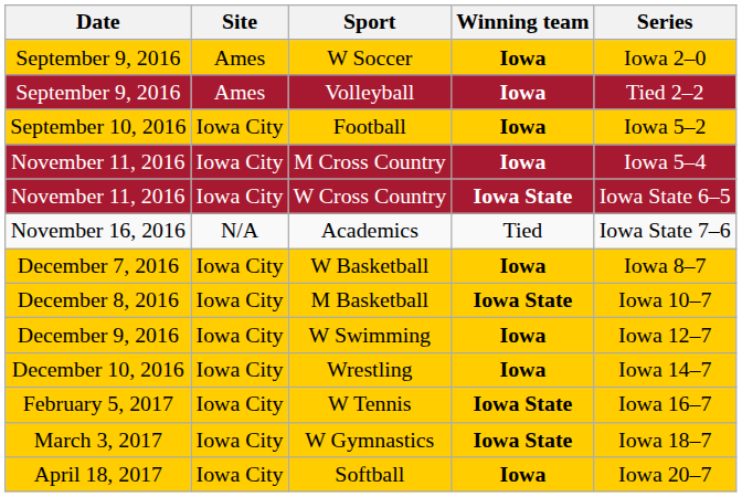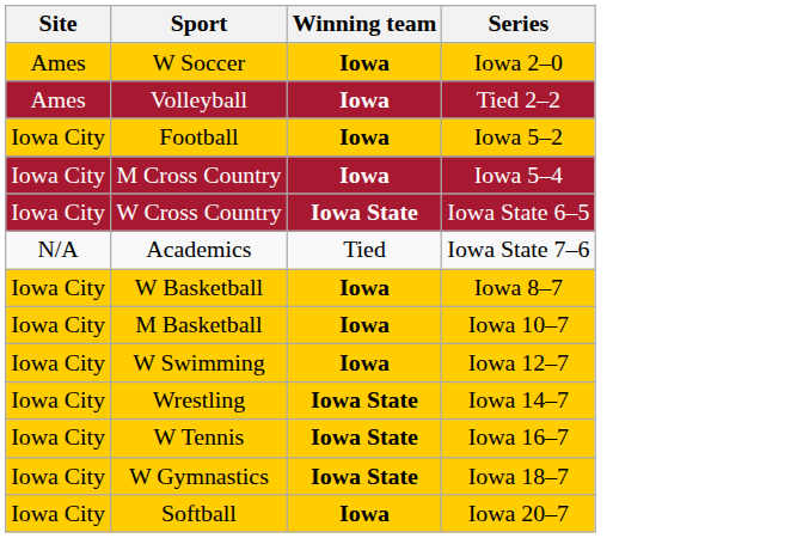- column: Date | September 9, 2016 | September 9, 2016 | September 10, 2016 | November 11, 2016 | November 11, 2016 | November 16, 2016 | December 7, 2016 | December 8, 2016 | December 9, 2016 | December 10, 2016 | February 5, 2017 | March 3, 2017 | April 18, 2017
M Basketball | Winning team: Iowa State -> Iowa
Wrestling | Winning team: Iowa -> Iowa State
